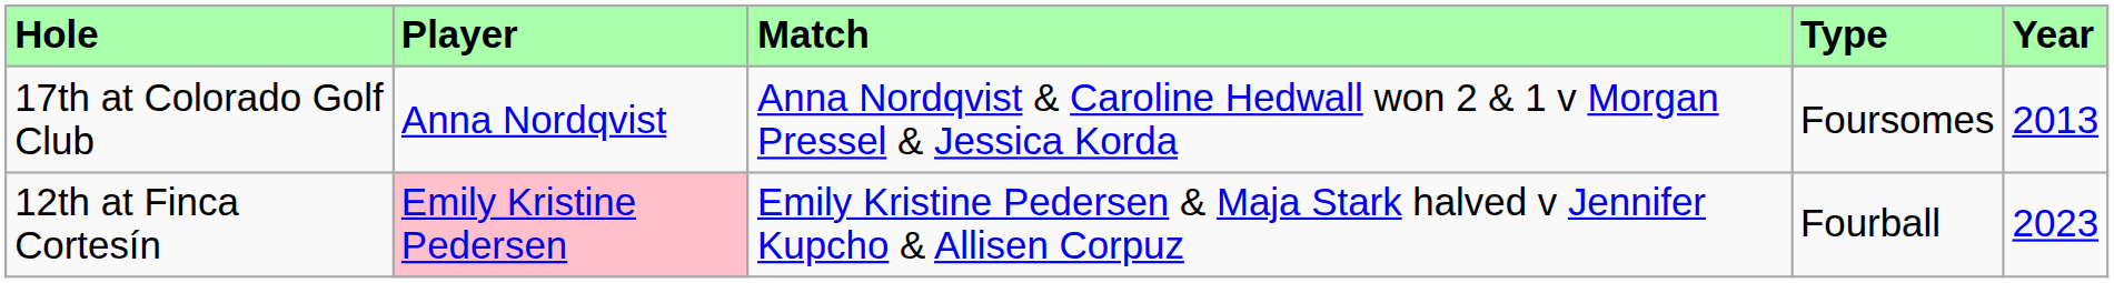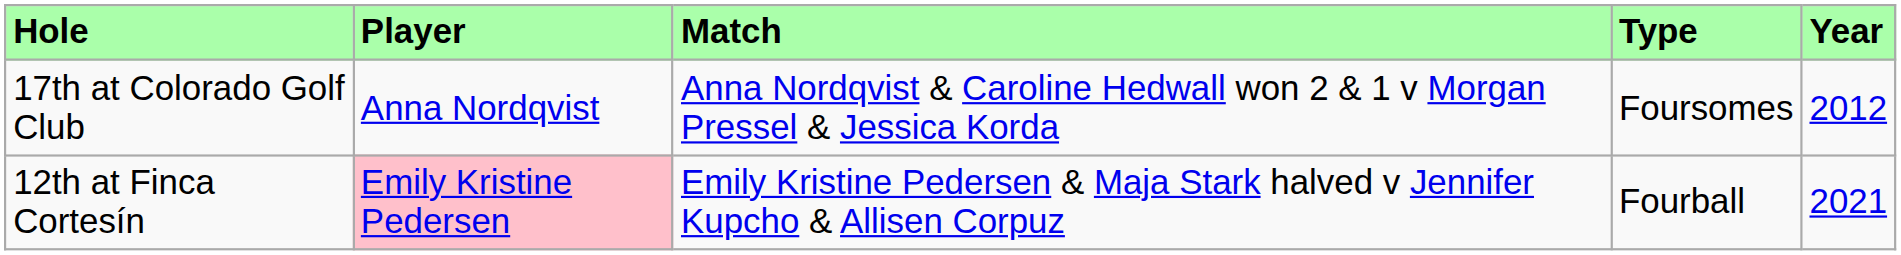17th at Colorado Golf Club | Year: 2013 -> 2012
12th at Finca Cortesín | Year: 2023 -> 2021
